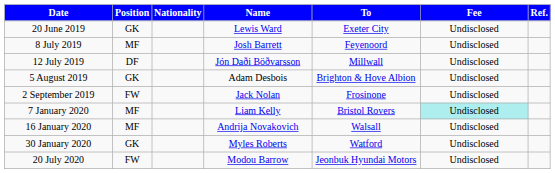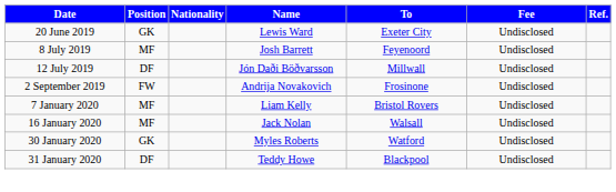- row: 5 August 2019 | GK | Adam Desbois | Brighton & Hove Albion | Undisclosed
2 September 2019 | Name: Jack Nolan -> Andrija Novakovich
7 January 2020 | Fee: paleturquoise background -> no background
16 January 2020 | Name: Andrija Novakovich -> Jack Nolan
+ row: 31 January 2020 | DF | Teddy Howe | Blackpool | Undisclosed
- row: 20 July 2020 | FW | Modou Barrow | Jeonbuk Hyundai Motors | Undisclosed
